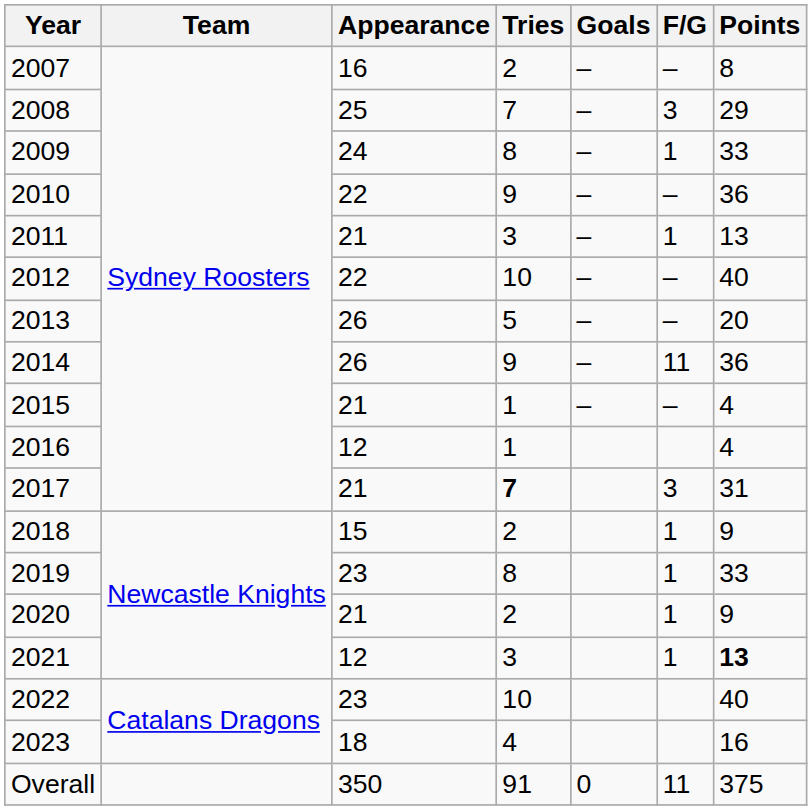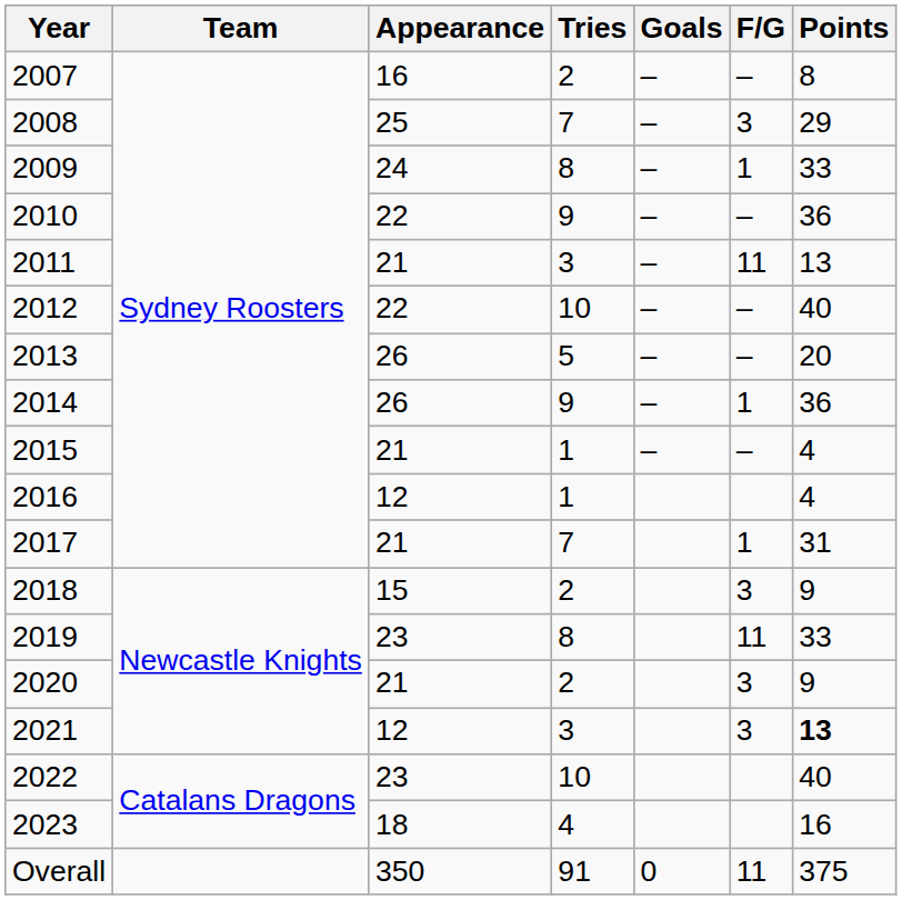2011 | F/G: 1 -> 11
2014 | F/G: 11 -> 1
2017 | Tries: bold -> normal
2017 | F/G: 3 -> 1
2018 | F/G: 1 -> 3
2019 | F/G: 1 -> 11
2020 | F/G: 1 -> 3
2021 | F/G: 1 -> 3
